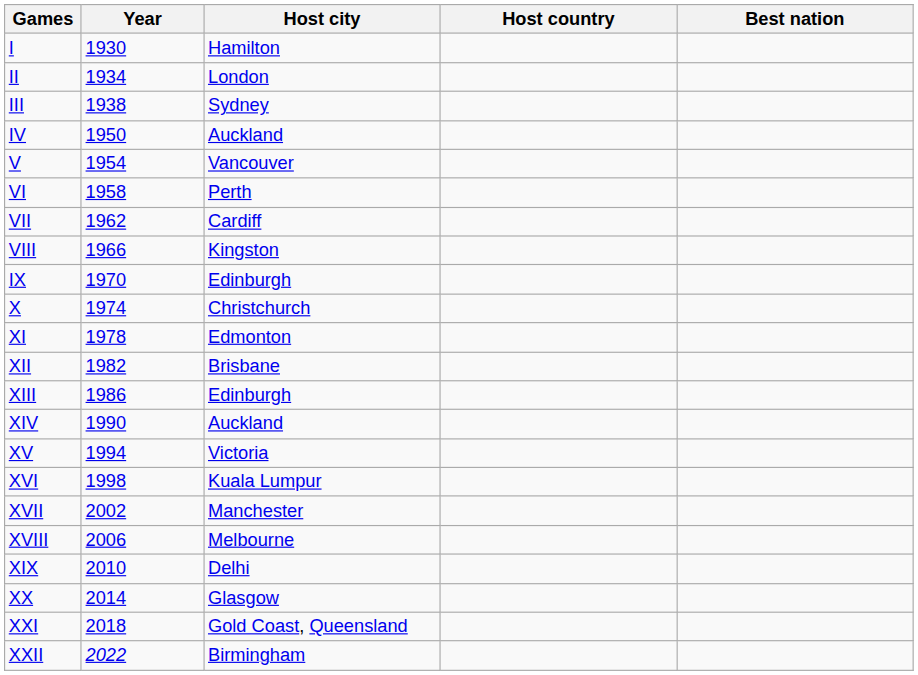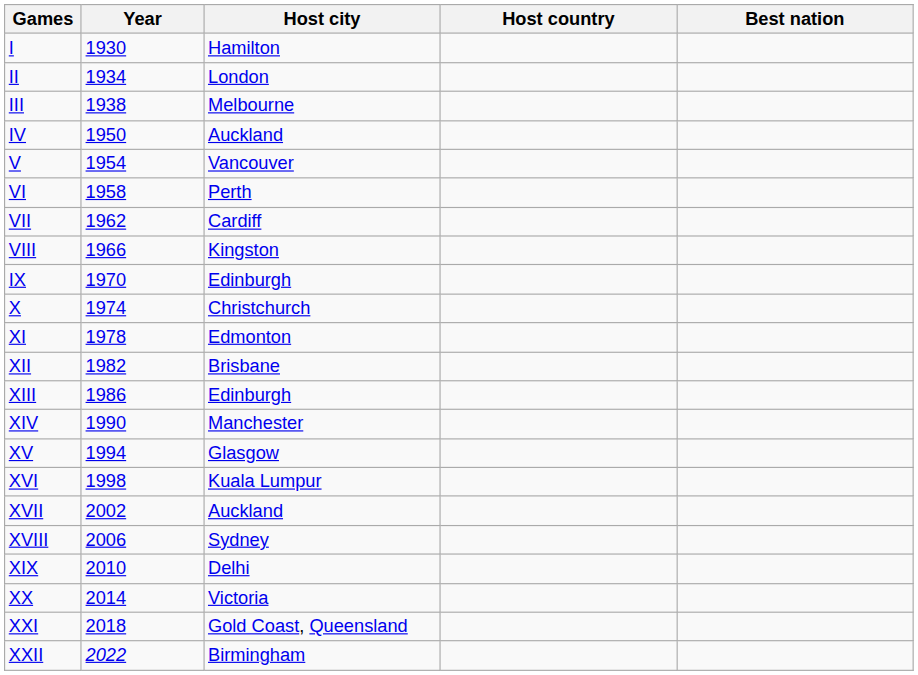III | Host city: Sydney -> Melbourne
XIV | Host city: Auckland -> Manchester
XV | Host city: Victoria -> Glasgow
XVII | Host city: Manchester -> Auckland
XVIII | Host city: Melbourne -> Sydney
XX | Host city: Glasgow -> Victoria
